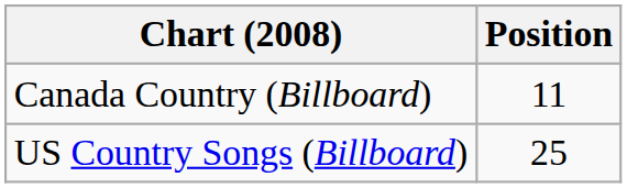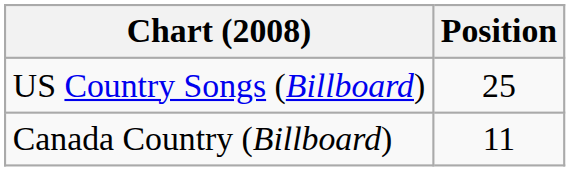rows swapped: Canada Country (Billboard) <-> US Country Songs (Billboard)
